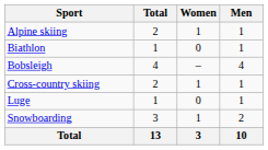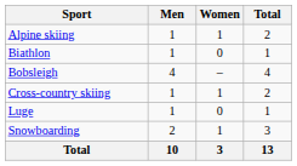columns swapped: Men <-> Total
